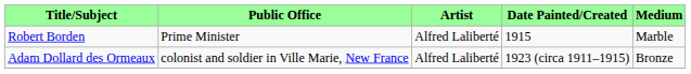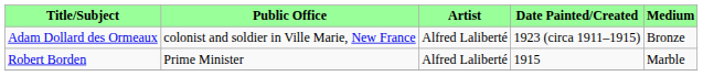rows swapped: Robert Borden <-> Adam Dollard des Ormeaux
